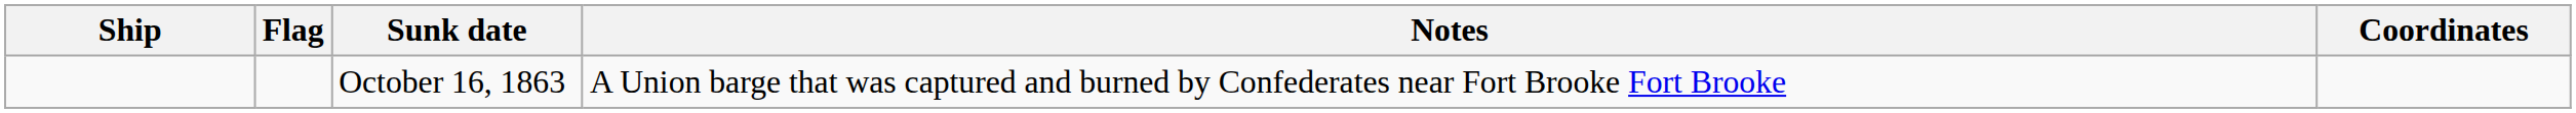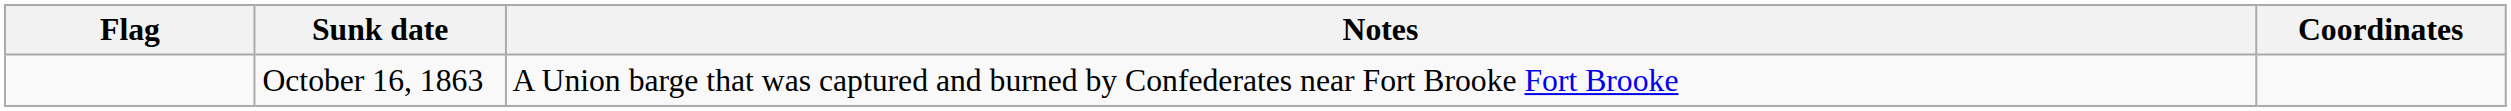- column: Ship
